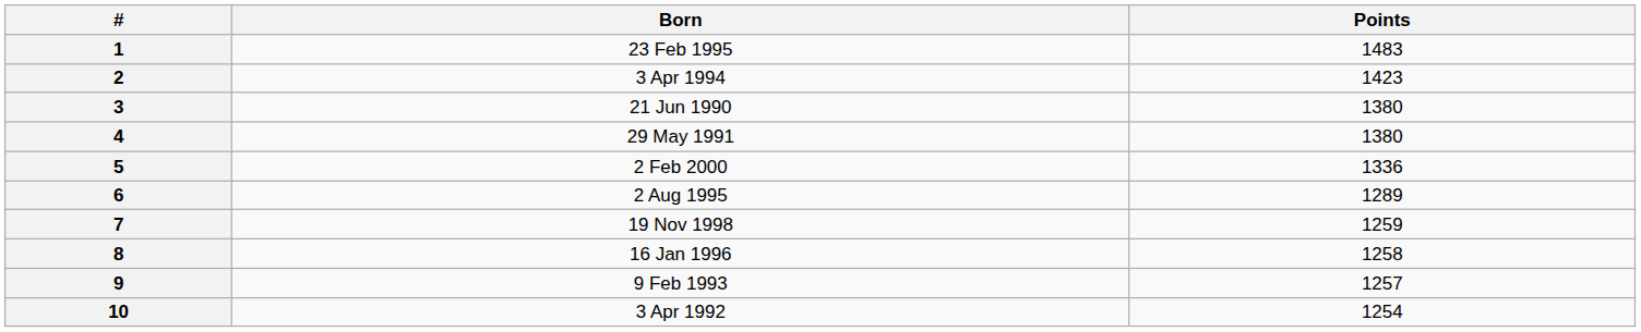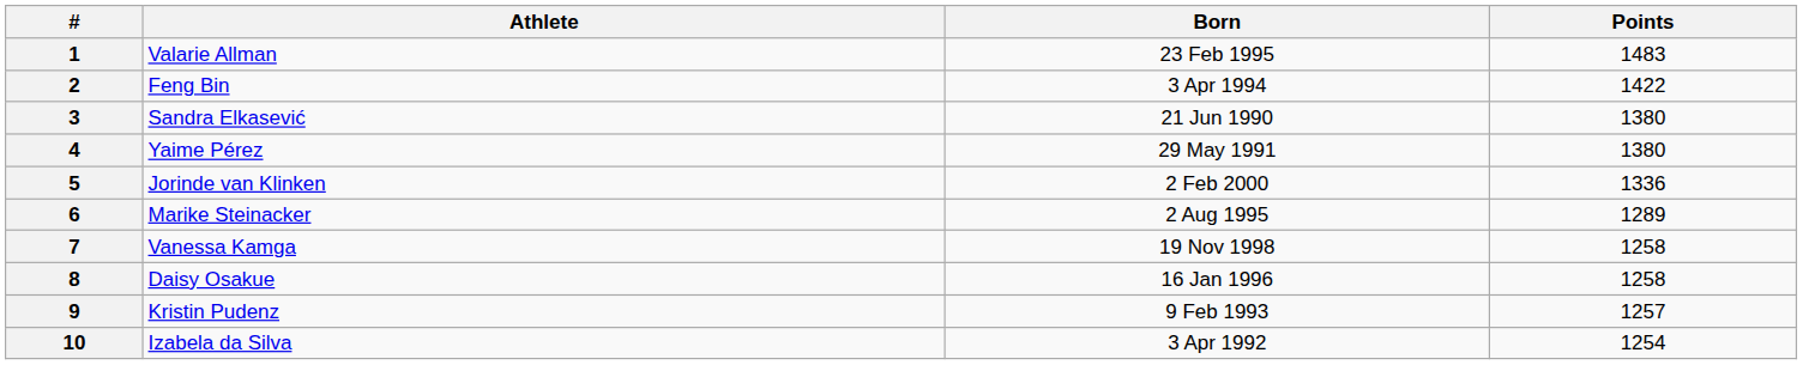+ column: Athlete | Valarie Allman | Feng Bin | Sandra Elkasević | Yaime Pérez | Jorinde van Klinken | Marike Steinacker | Vanessa Kamga | Daisy Osakue | Kristin Pudenz | Izabela da Silva
2 | Points: 1423 -> 1422
7 | Points: 1259 -> 1258
